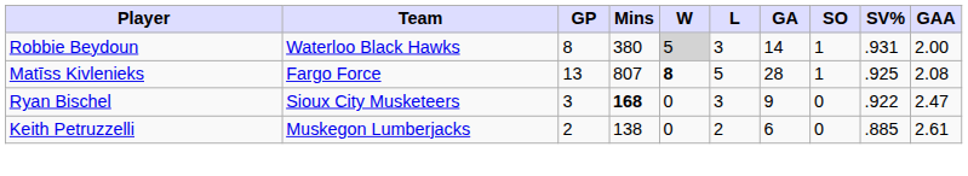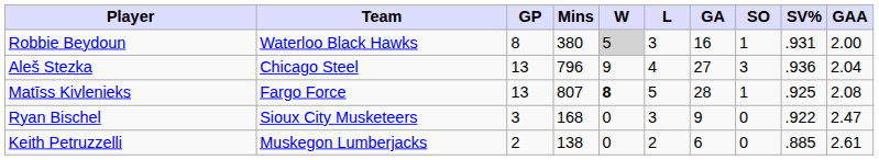Robbie Beydoun | GA: 14 -> 16
+ row: Aleš Stezka | Chicago Steel | 13 | 796 | 9 | 4 | 27 | 3 | .936 | 2.04
Ryan Bischel | Mins: bold -> normal
